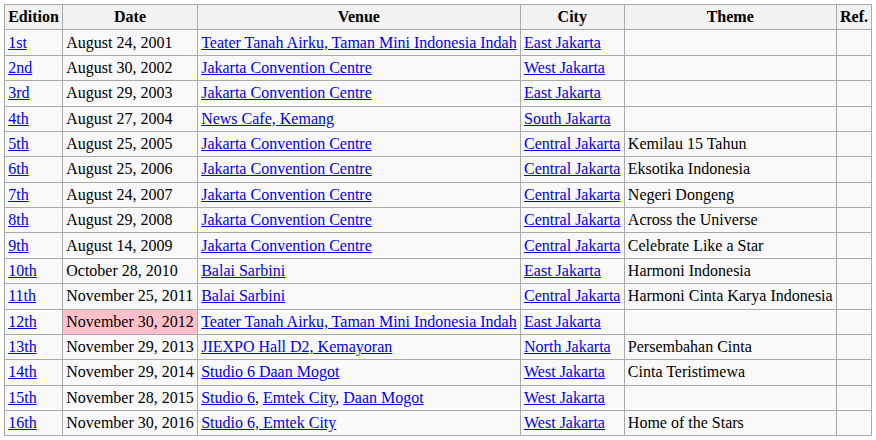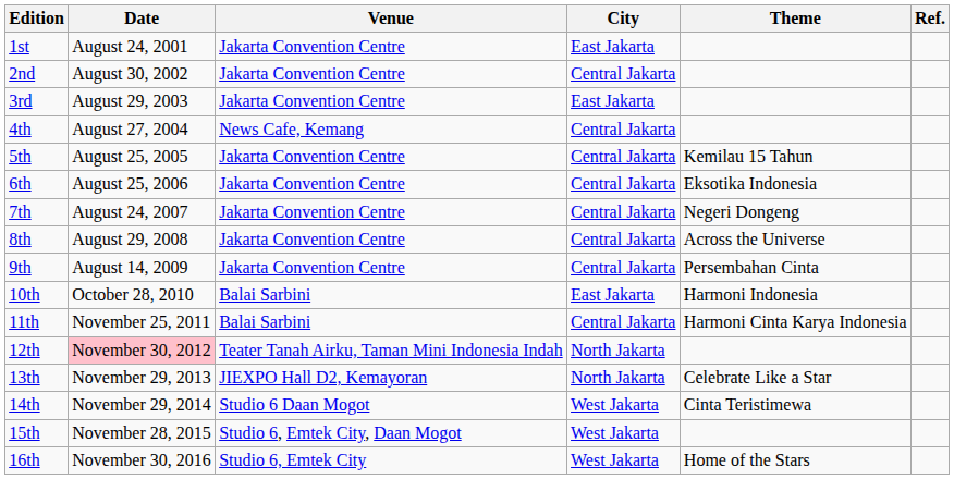1st | Venue: Teater Tanah Airku, Taman Mini Indonesia Indah -> Jakarta Convention Centre
2nd | City: West Jakarta -> Central Jakarta
4th | City: South Jakarta -> Central Jakarta
9th | Theme: Celebrate Like a Star -> Persembahan Cinta
12th | City: East Jakarta -> North Jakarta
13th | Theme: Persembahan Cinta -> Celebrate Like a Star
